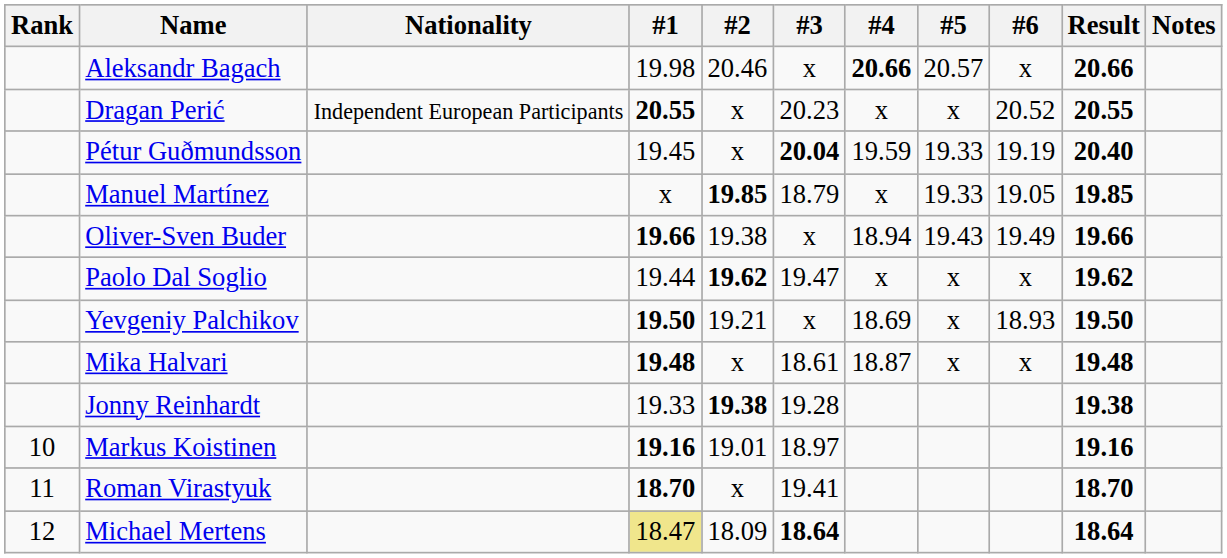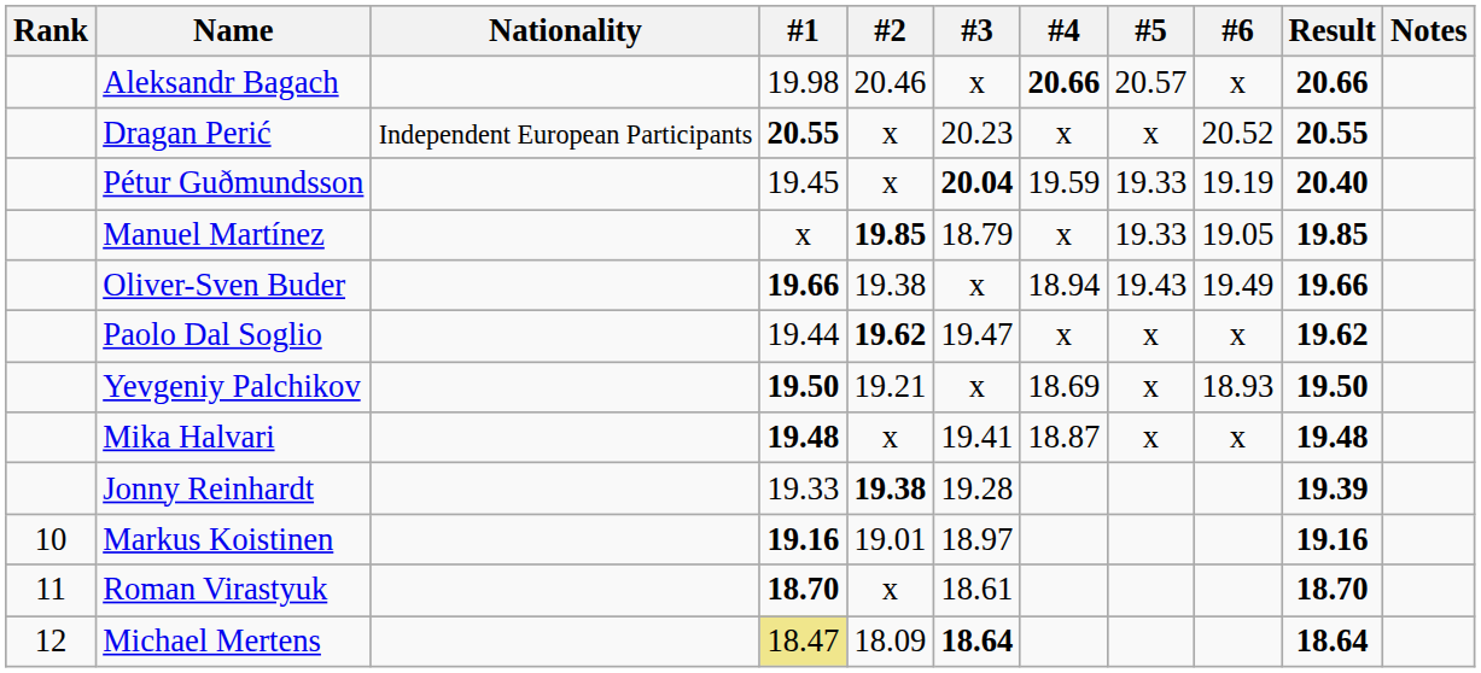Mika Halvari | #3: 18.61 -> 19.41
Jonny Reinhardt | Result: 19.38 -> 19.39
Roman Virastyuk | #3: 19.41 -> 18.61
